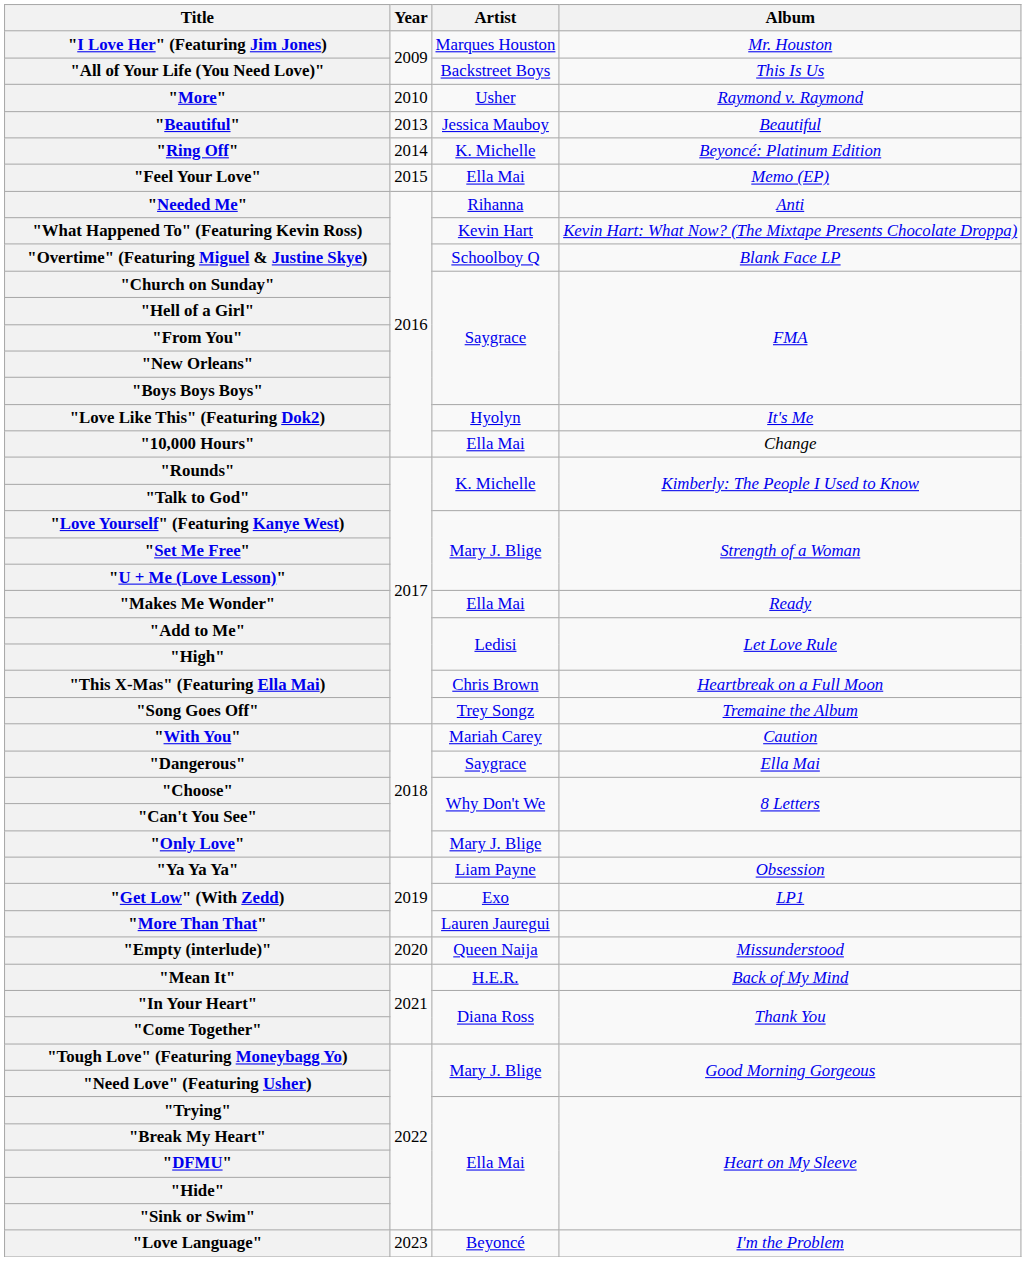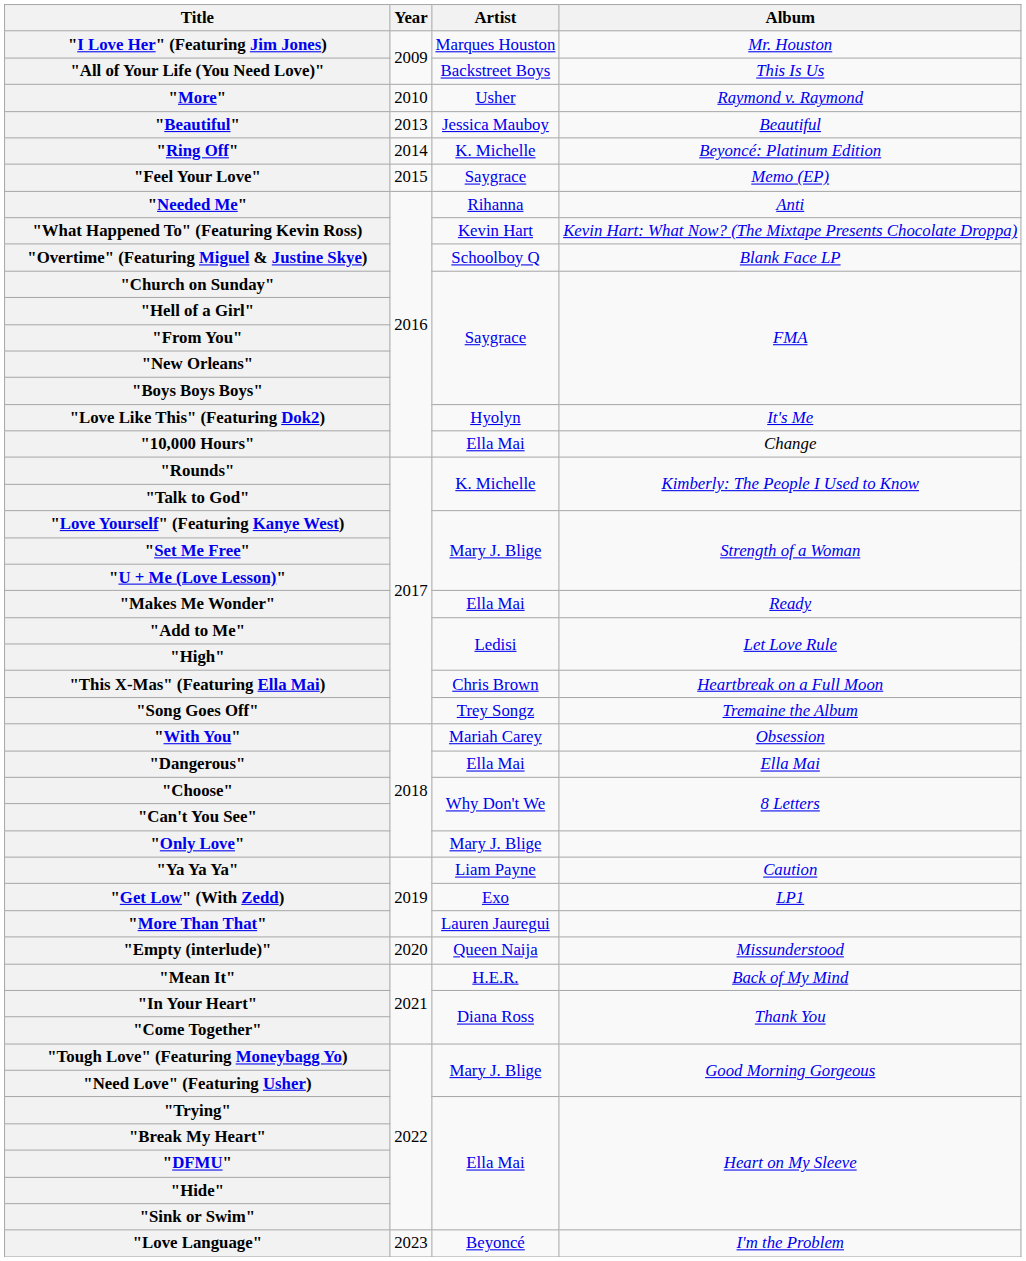"Feel Your Love" | Artist: Ella Mai -> Saygrace
"With You" | Album: Caution -> Obsession
"Dangerous" | Artist: Saygrace -> Ella Mai
"Ya Ya Ya" | Album: Obsession -> Caution
